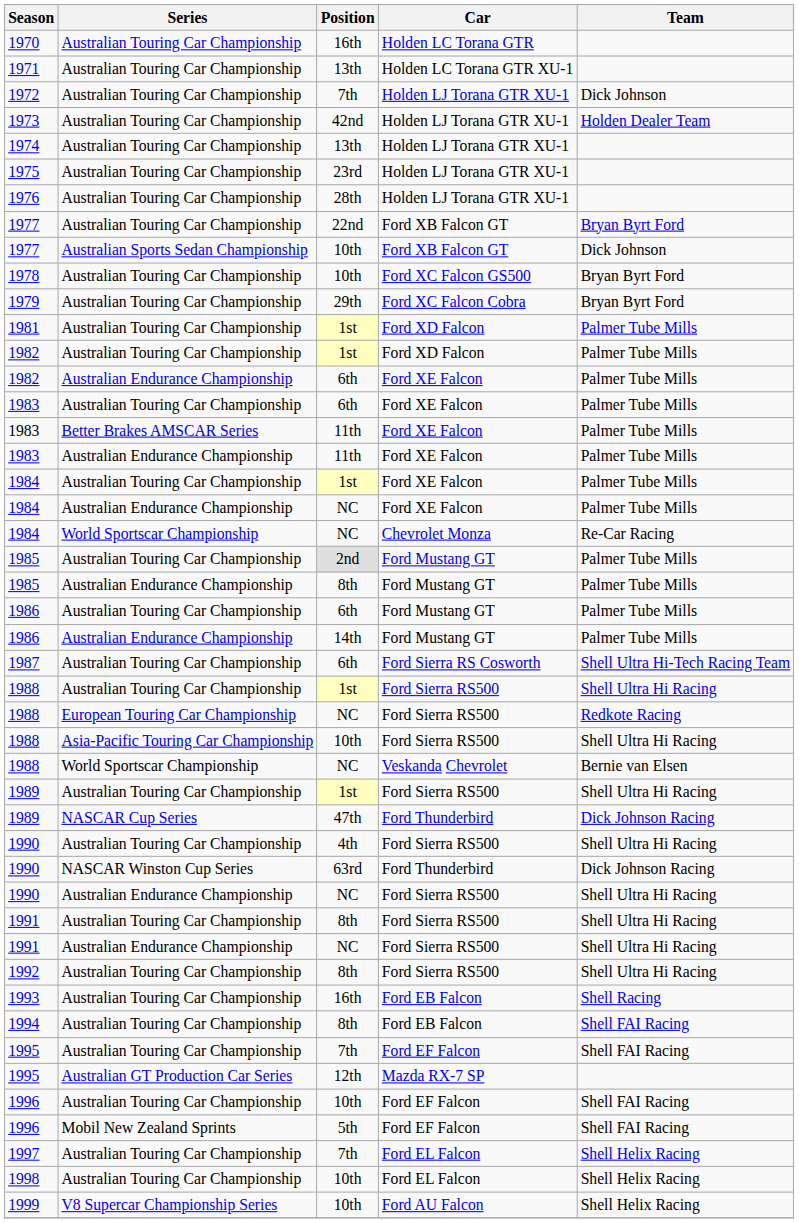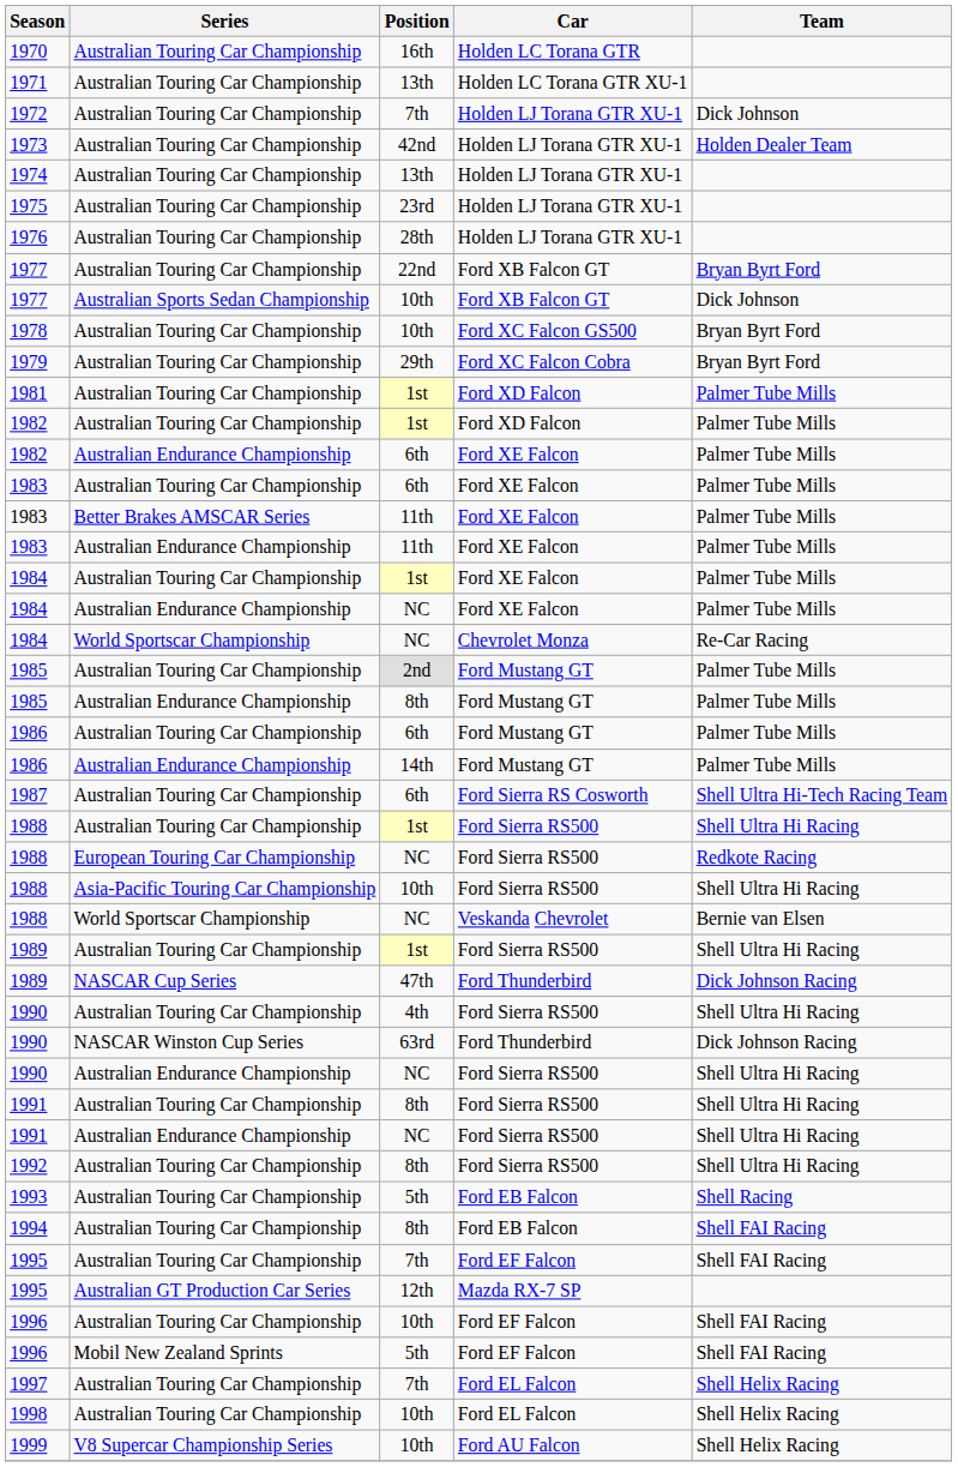1993 | Position: 16th -> 5th
